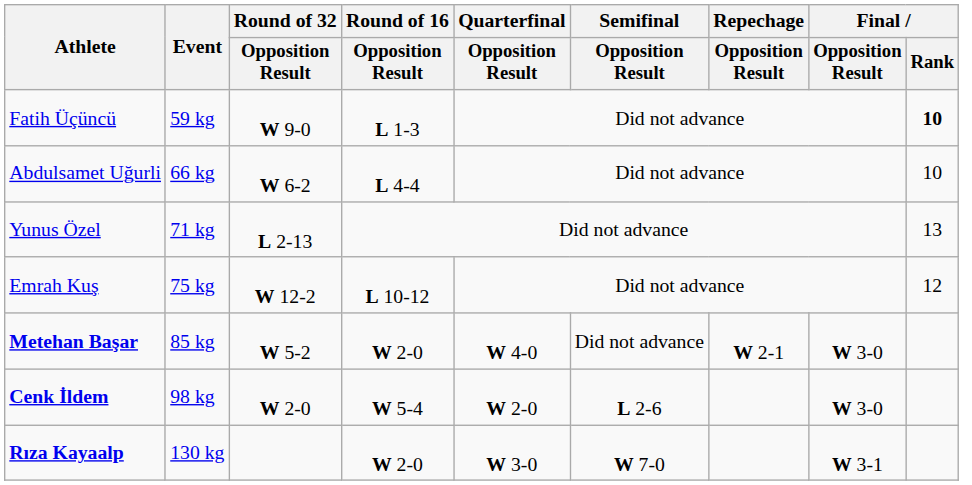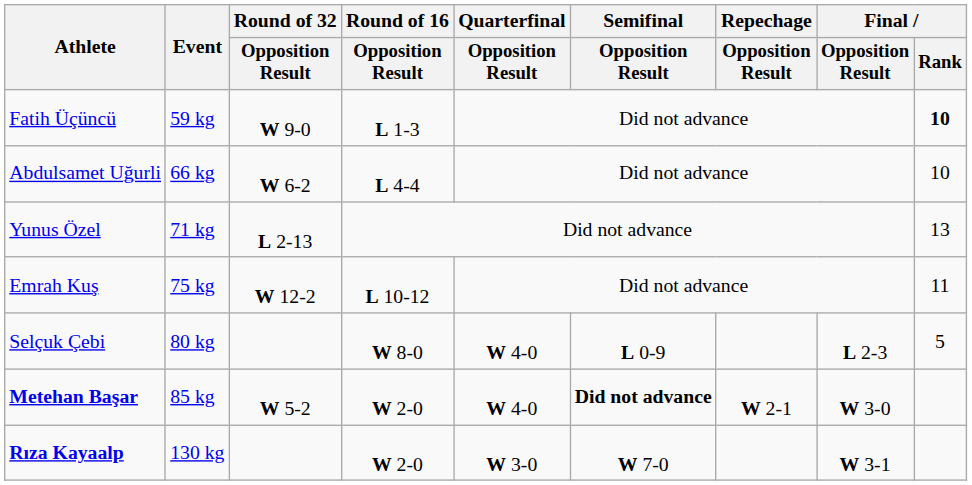Emrah Kuş | Final / Rank: 12 -> 11
+ row: Selçuk Çebi | 80 kg | W 8-0 | W 4-0 | L 0-9 | L 2-3 | 5
Metehan Başar | Semifinal / Opposition Result: normal -> bold
- row: Cenk İldem | 98 kg | W 2-0 | W 5-4 | W 2-0 | L 2-6 | W 3-0
